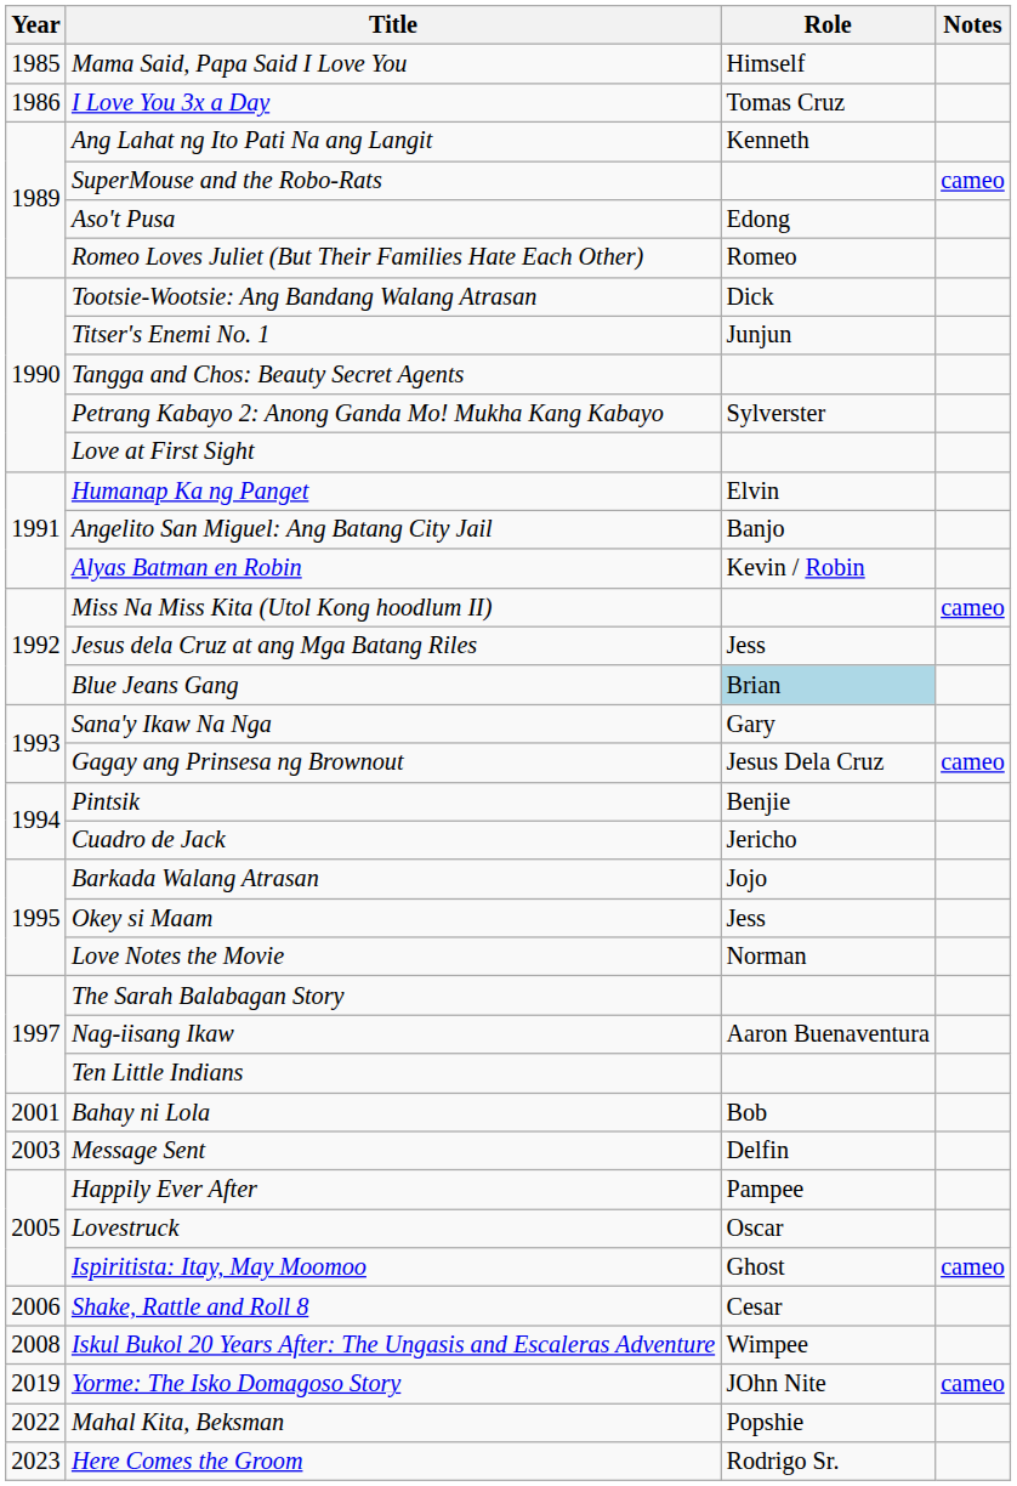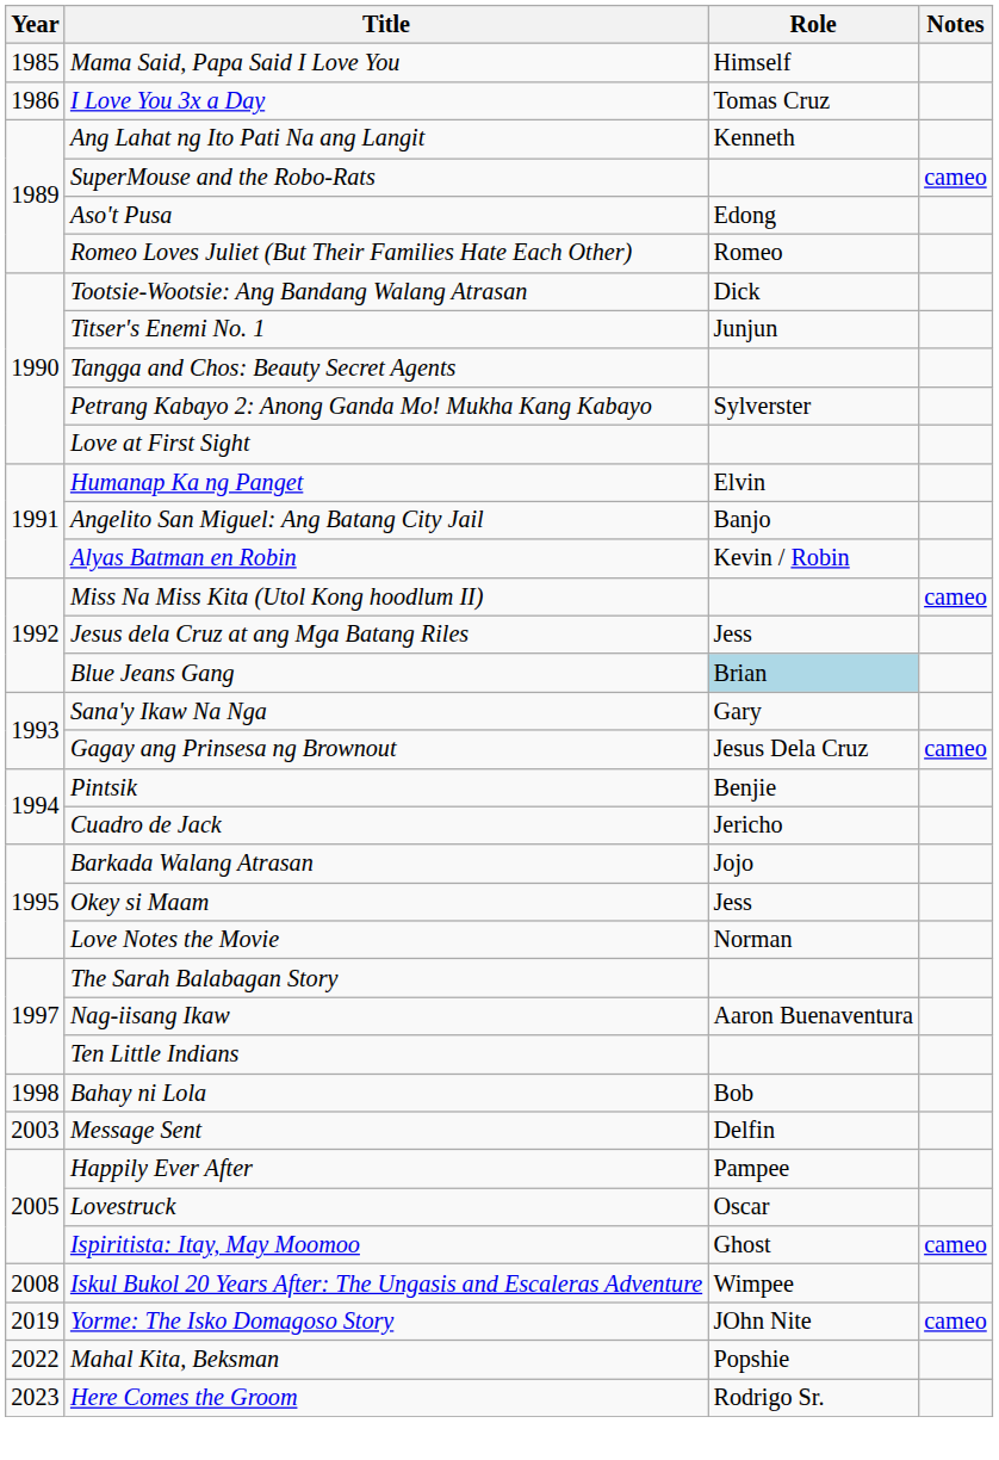Bahay ni Lola | Year: 2001 -> 1998
- row: 2006 | Shake, Rattle and Roll 8 | Cesar
